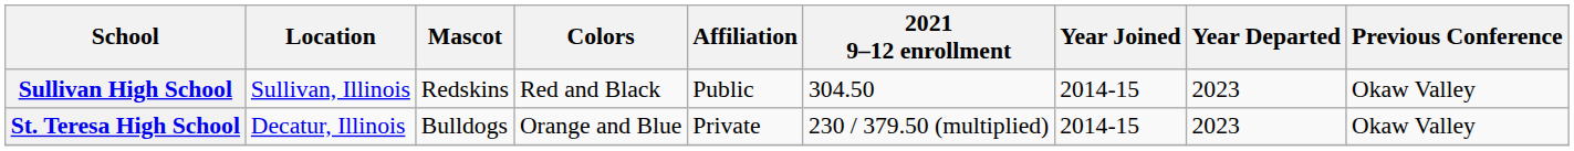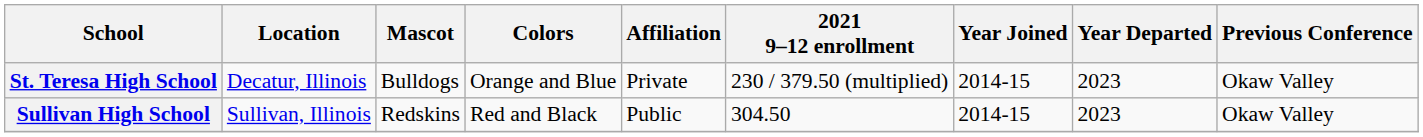rows swapped: St. Teresa High School <-> Sullivan High School
